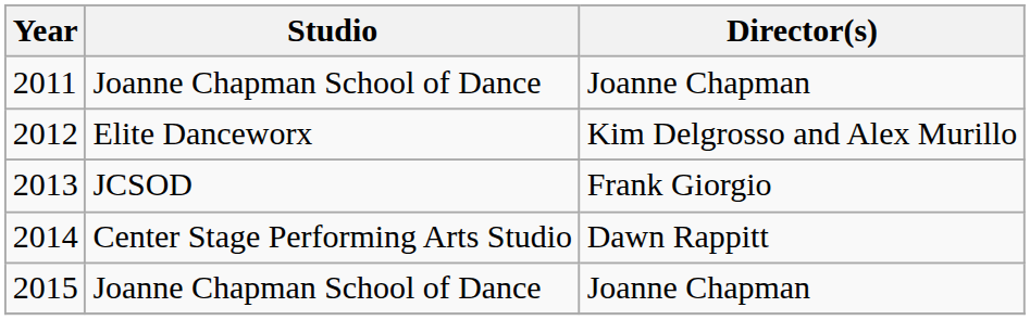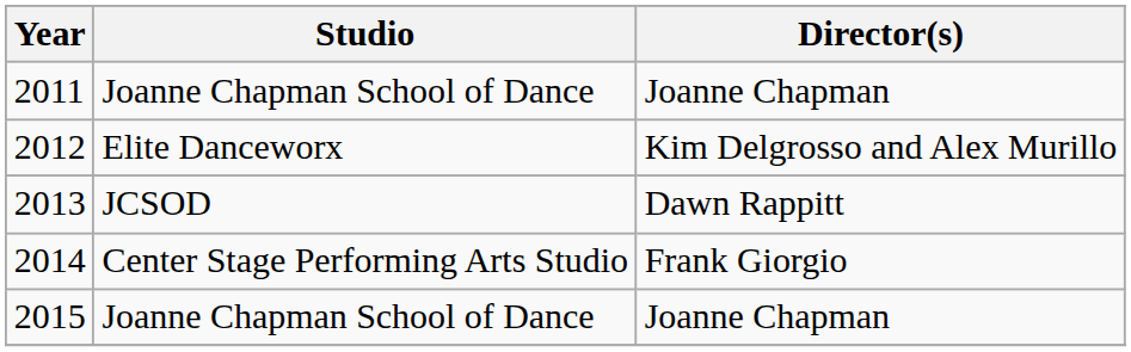2013 | Director(s): Frank Giorgio -> Dawn Rappitt
2014 | Director(s): Dawn Rappitt -> Frank Giorgio
